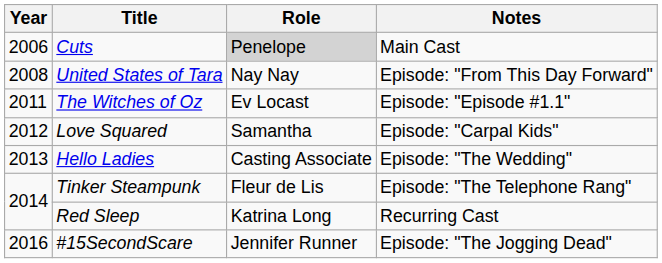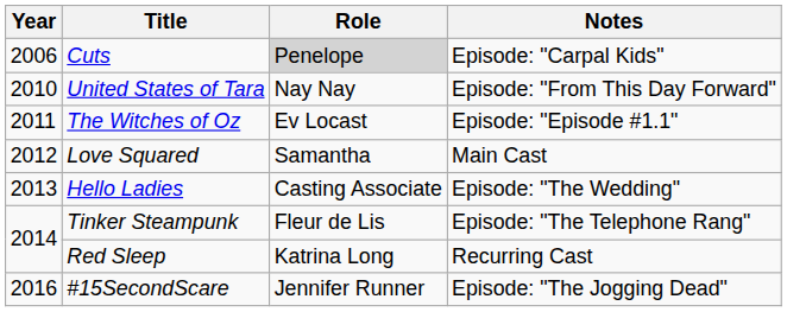Cuts | Notes: Main Cast -> Episode: "Carpal Kids"
United States of Tara | Year: 2008 -> 2010
Love Squared | Notes: Episode: "Carpal Kids" -> Main Cast
